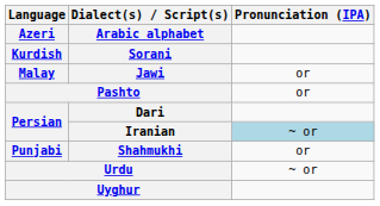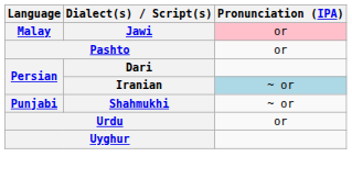- row: Azeri | Arabic alphabet
- row: Kurdish | Sorani
Jawi | Pronunciation (IPA): no background -> pink background
Shahmukhi | Pronunciation (IPA): or -> ~ or
Urdu | Pronunciation (IPA): ~ or -> or
